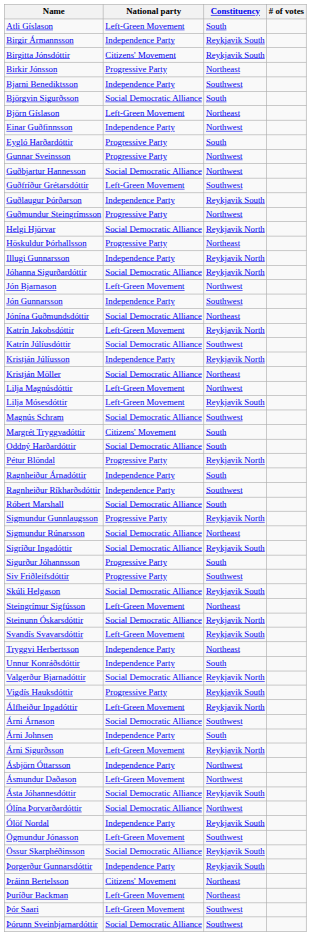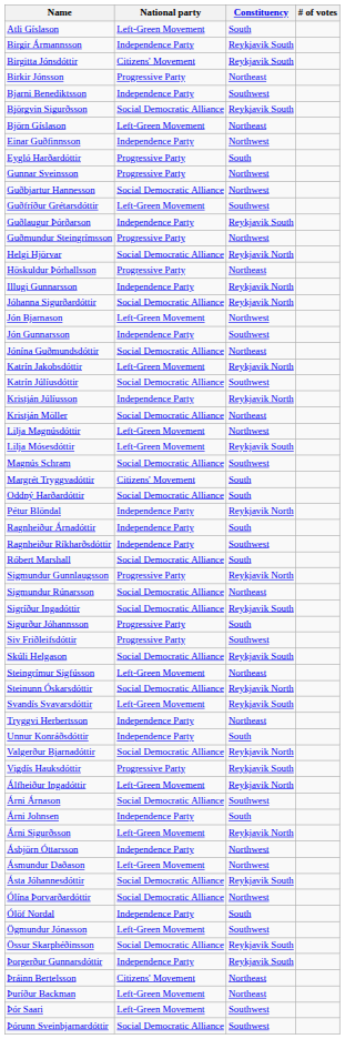Björgvin Sigurðsson | Constituency: South -> Reykjavik South
Pétur Blöndal | National party: Progressive Party -> Independence Party
Ólöf Nordal | Constituency: Reykjavik South -> South
